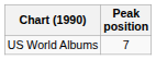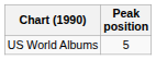US World Albums | Peak position: 7 -> 5
